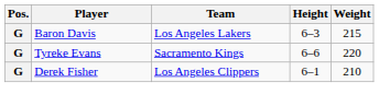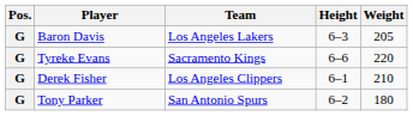Baron Davis | Weight: 215 -> 205
+ row: G | Tony Parker | San Antonio Spurs | 6–2 | 180
